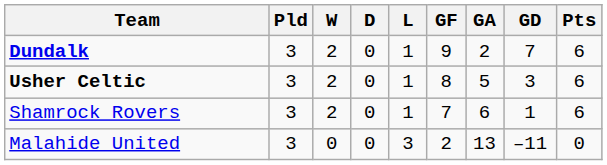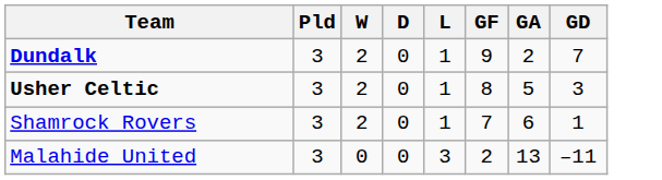- column: Pts | 6 | 6 | 6 | 0
